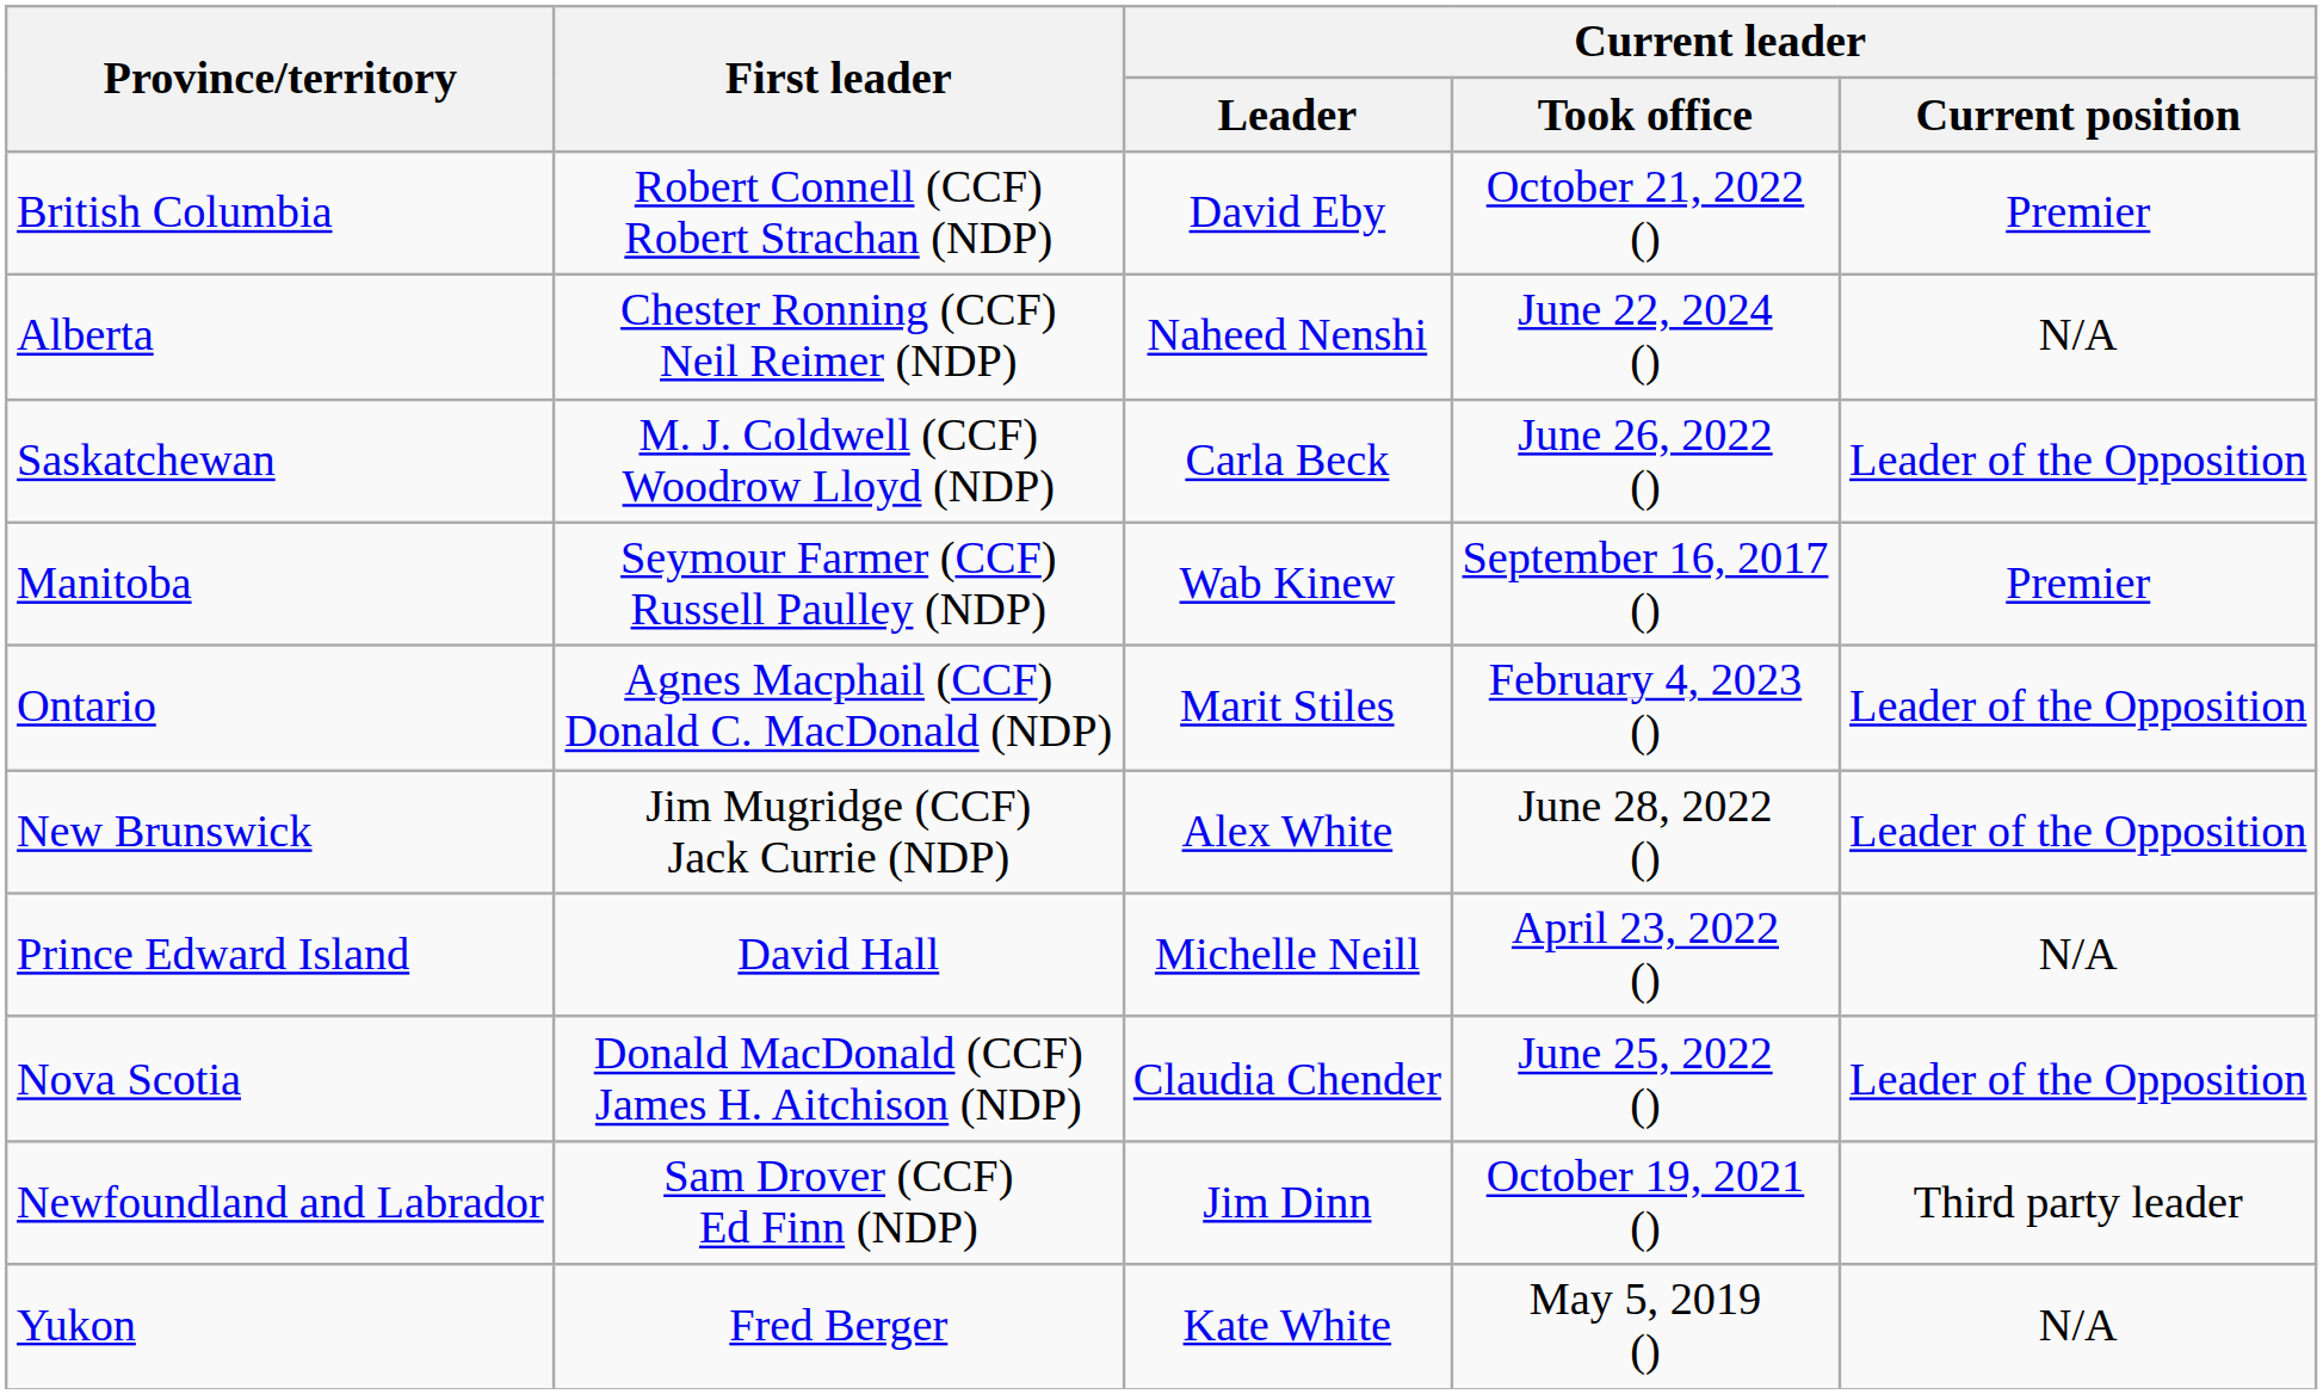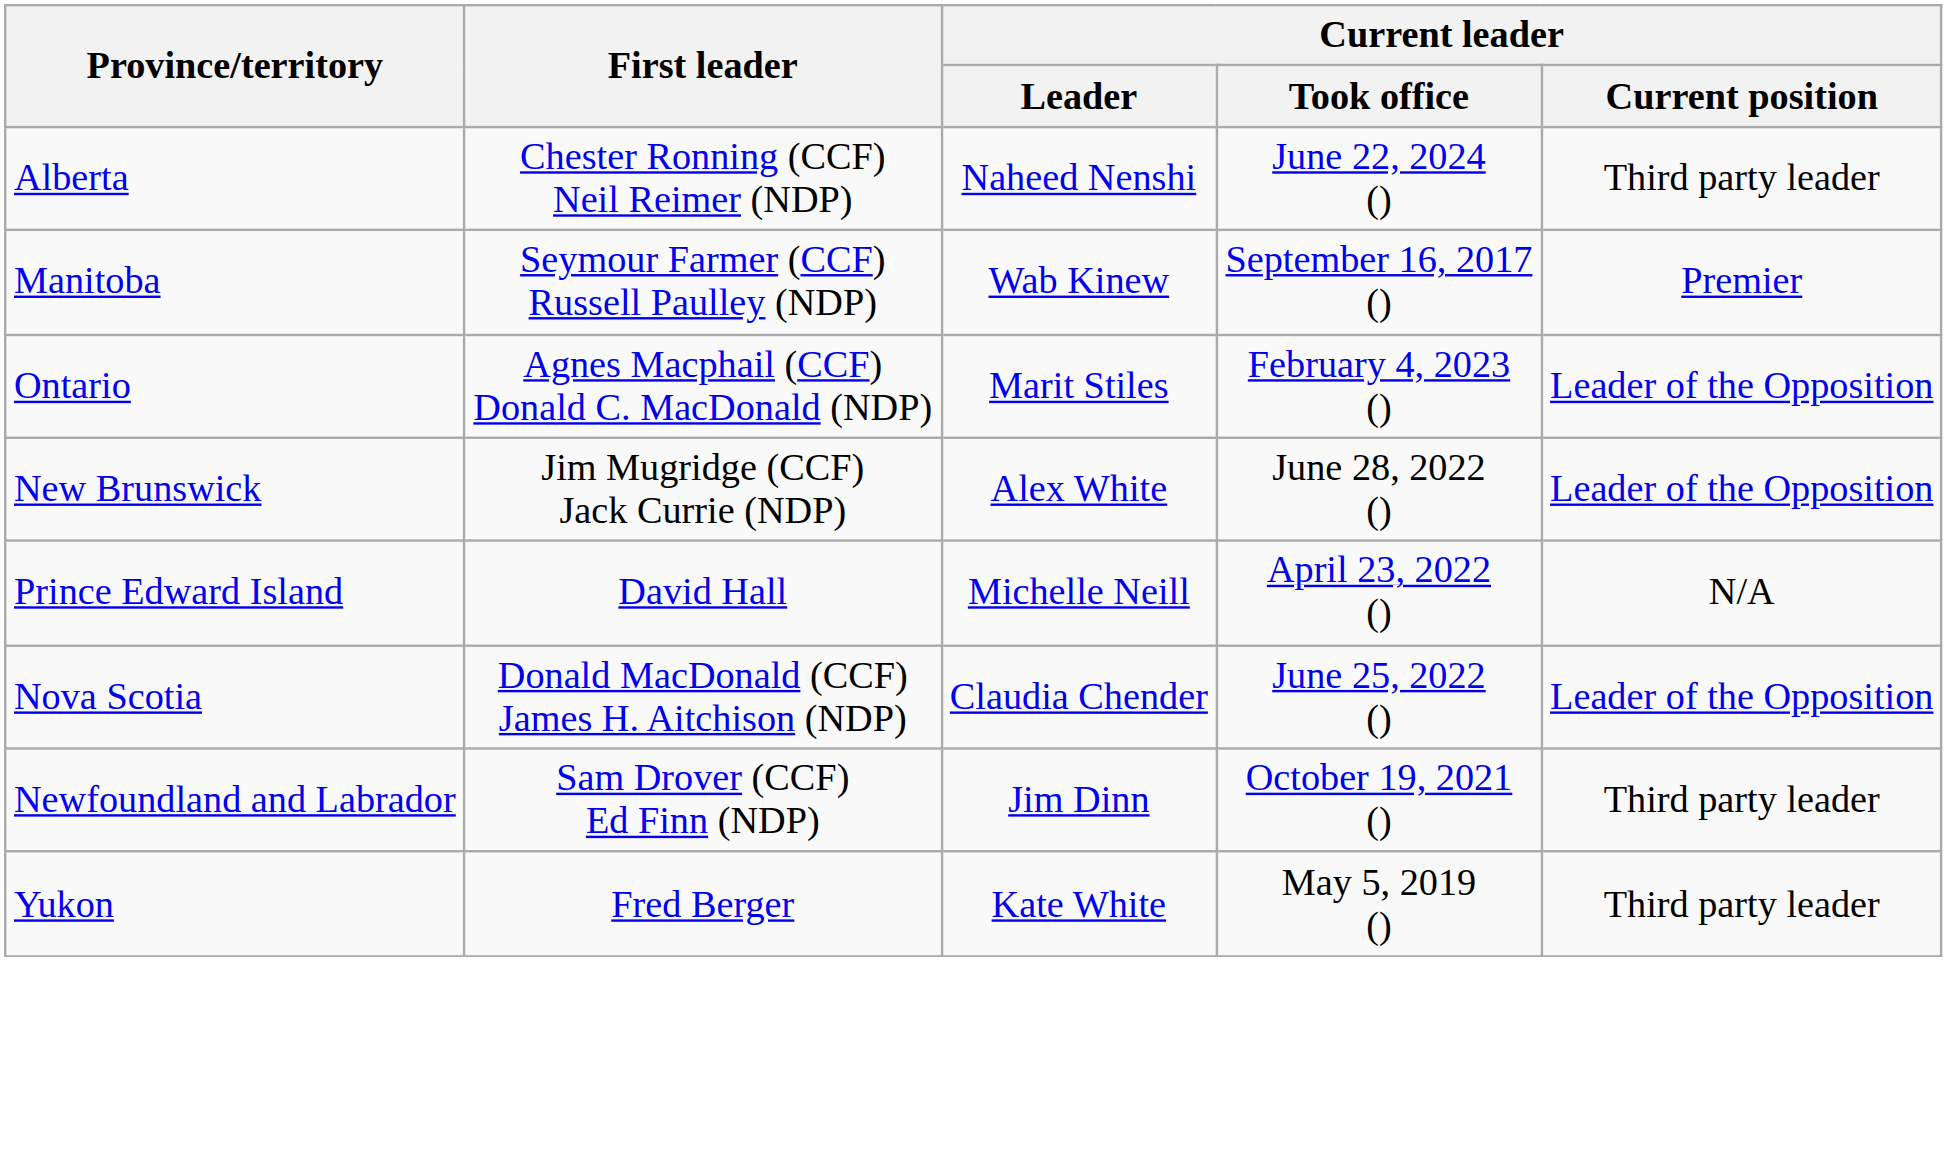- row: British Columbia | Robert Connell (CCF) Robert Strachan (NDP) | David Eby | October 21, 2022 () | Premier
Alberta | Current leader / Current position: N/A -> Third party leader
- row: Saskatchewan | M. J. Coldwell (CCF) Woodrow Lloyd (NDP) | Carla Beck | June 26, 2022 () | Leader of the Opposition
Yukon | Current leader / Current position: N/A -> Third party leader
